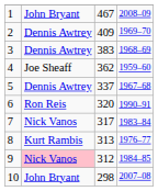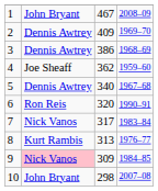3 | column 3: 383 -> 386
5 | column 3: 337 -> 340
9 | column 3: 312 -> 309
